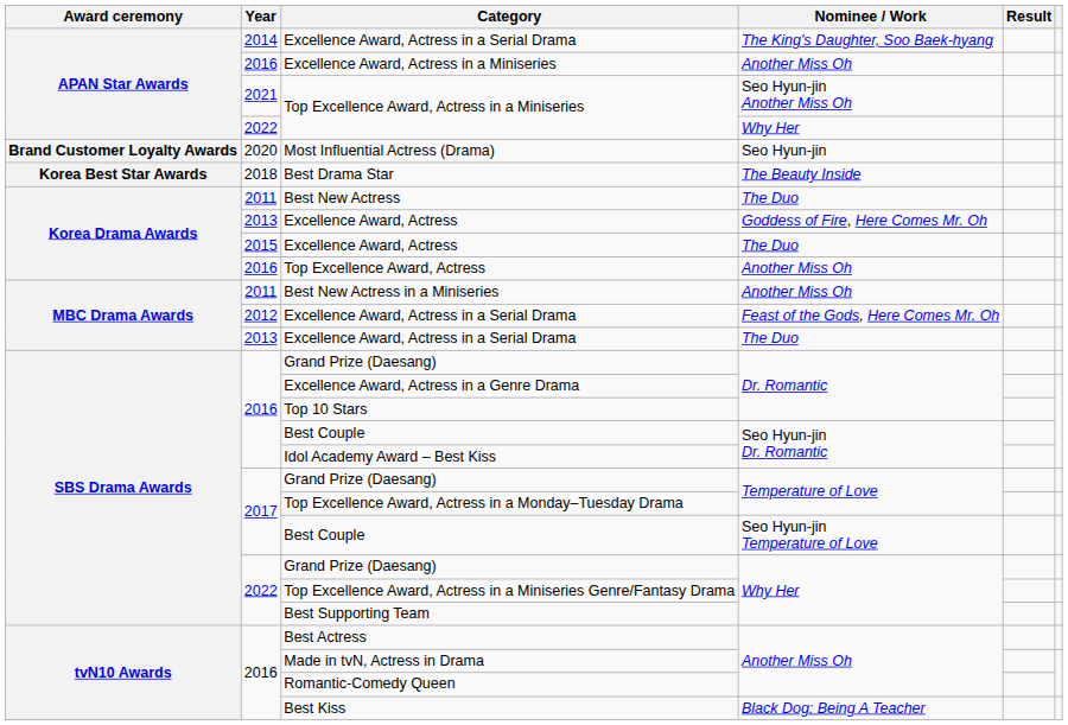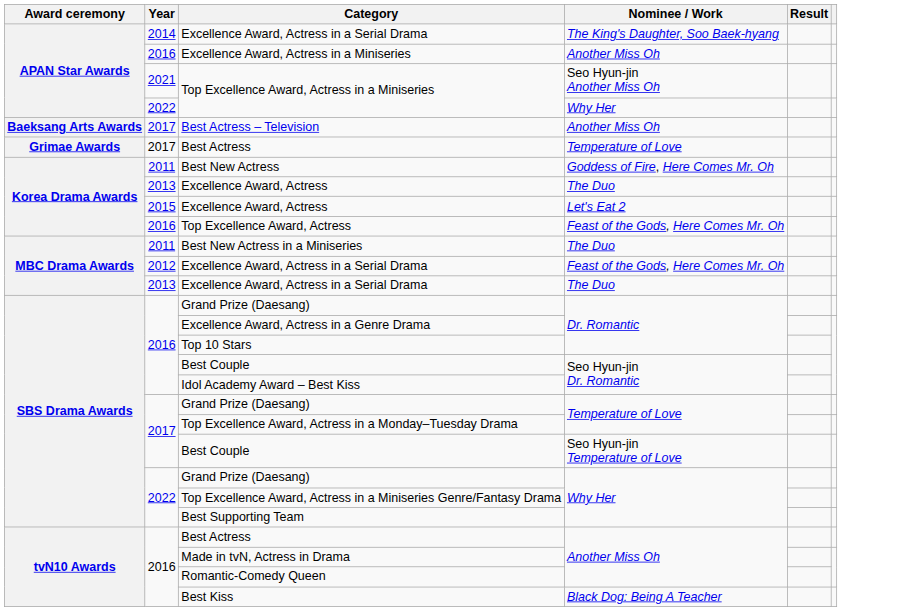+ row: Baeksang Arts Awards | 2017 | Best Actress – Television | Another Miss Oh
- row: Brand Customer Loyalty Awards | 2020 | Most Influential Actress (Drama) | Seo Hyun-jin
+ row: Grimae Awards | 2017 | Best Actress | Temperature of Love
- row: Korea Best Star Awards | 2018 | Best Drama Star | The Beauty Inside
Best New Actress | Nominee / Work: The Duo -> Goddess of Fire, Here Comes Mr. Oh
2013 / Excellence Award, Actress | Nominee / Work: Goddess of Fire, Here Comes Mr. Oh -> The Duo
2015 / Excellence Award, Actress | Nominee / Work: The Duo -> Let's Eat 2
Top Excellence Award, Actress | Nominee / Work: Another Miss Oh -> Feast of the Gods, Here Comes Mr. Oh
Best New Actress in a Miniseries | Nominee / Work: Another Miss Oh -> The Duo
